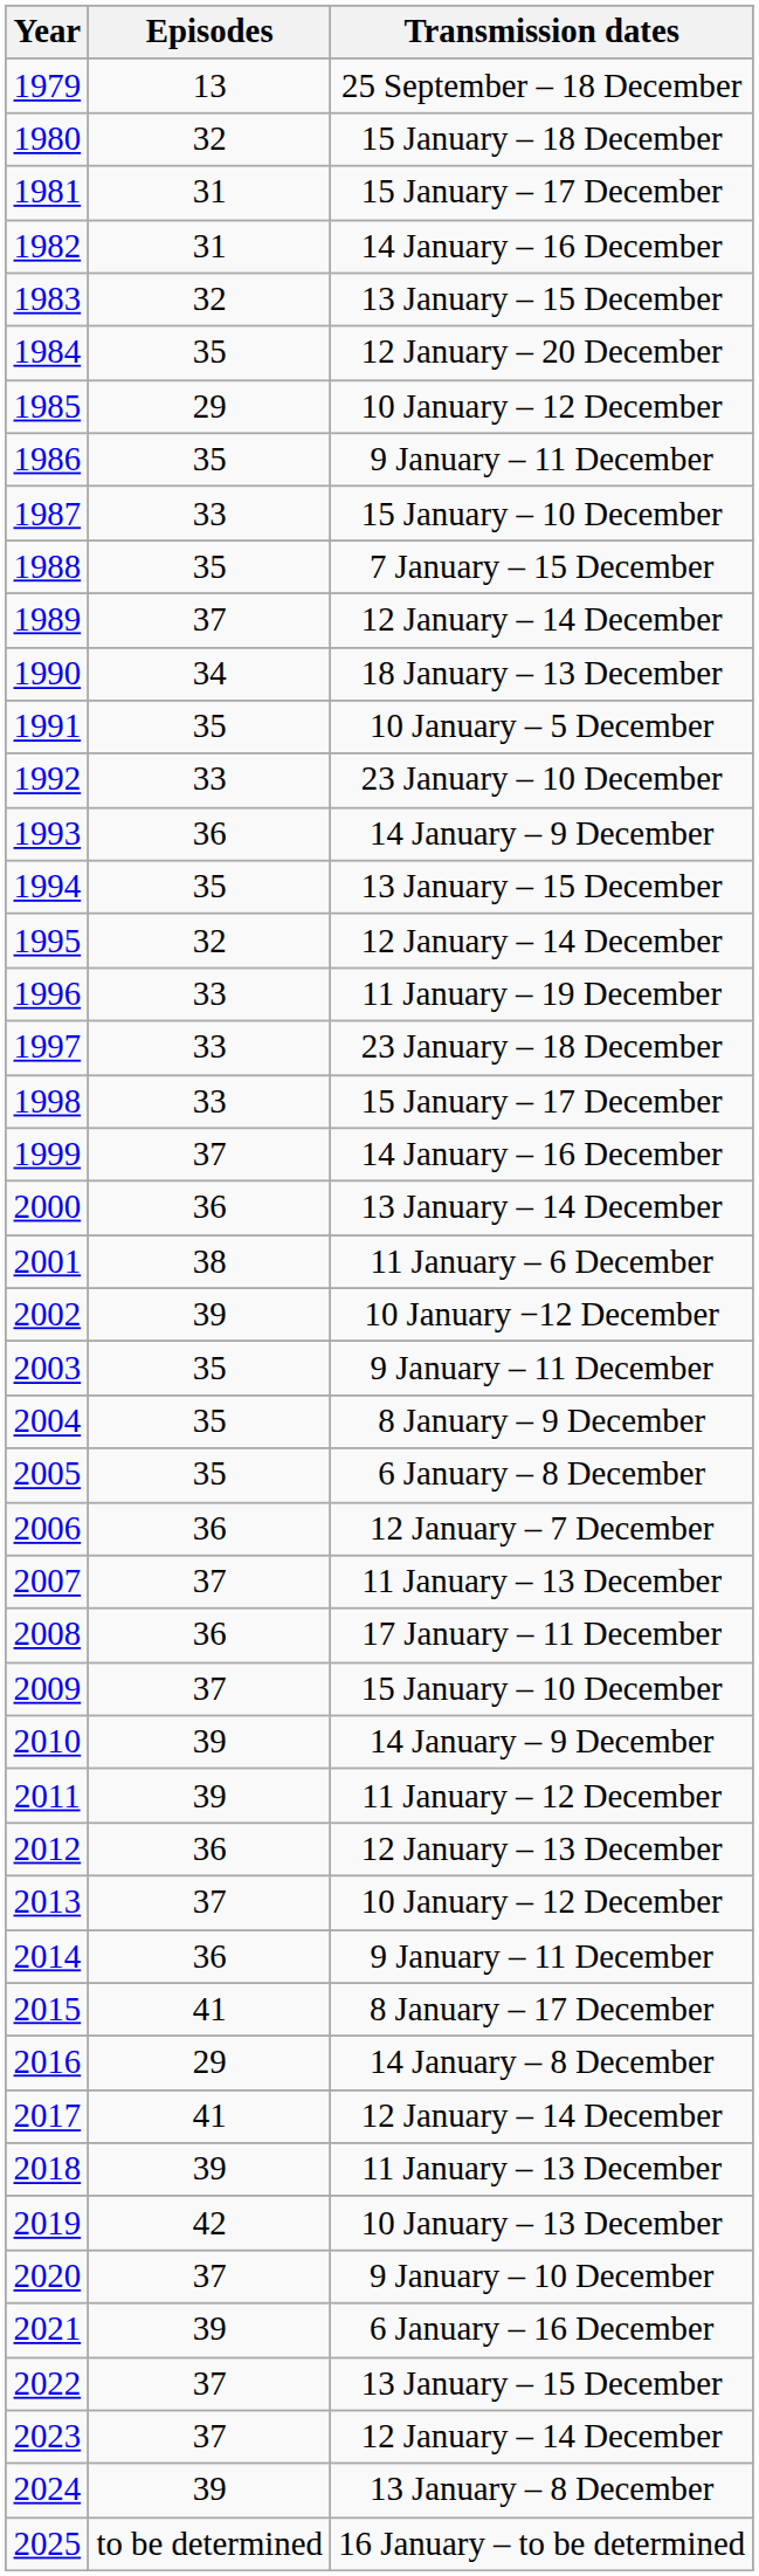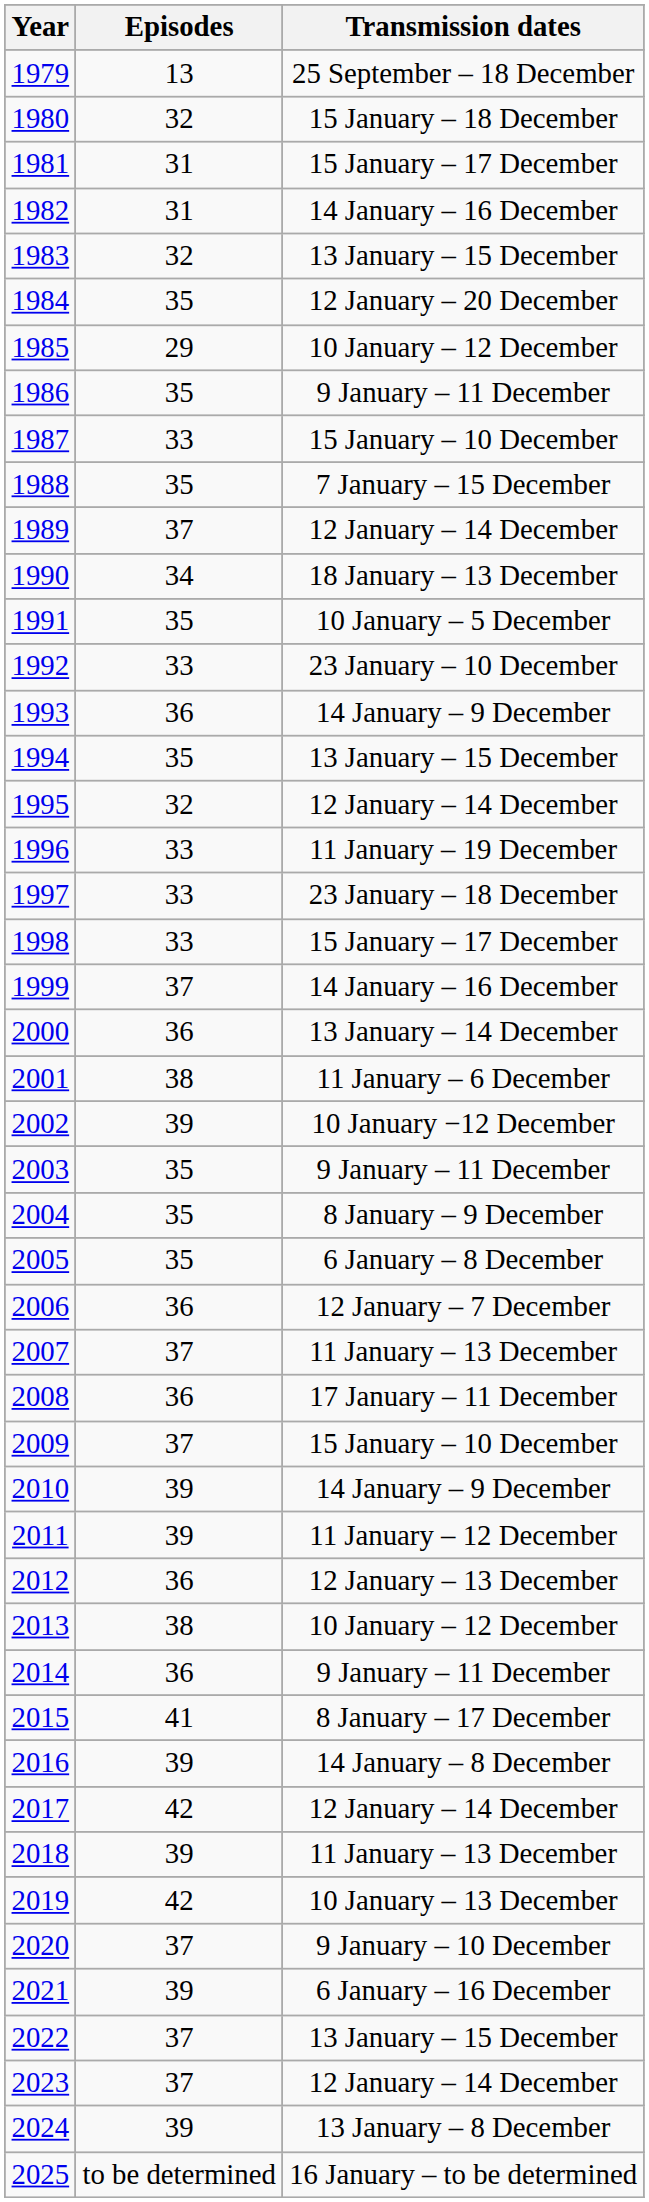2013 | Episodes: 37 -> 38
2016 | Episodes: 29 -> 39
2017 | Episodes: 41 -> 42
